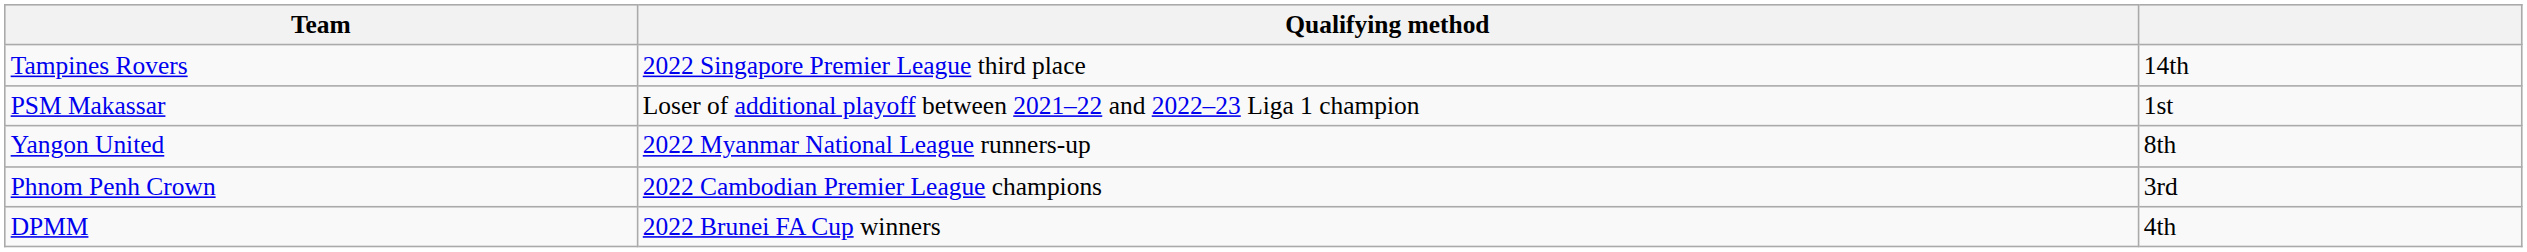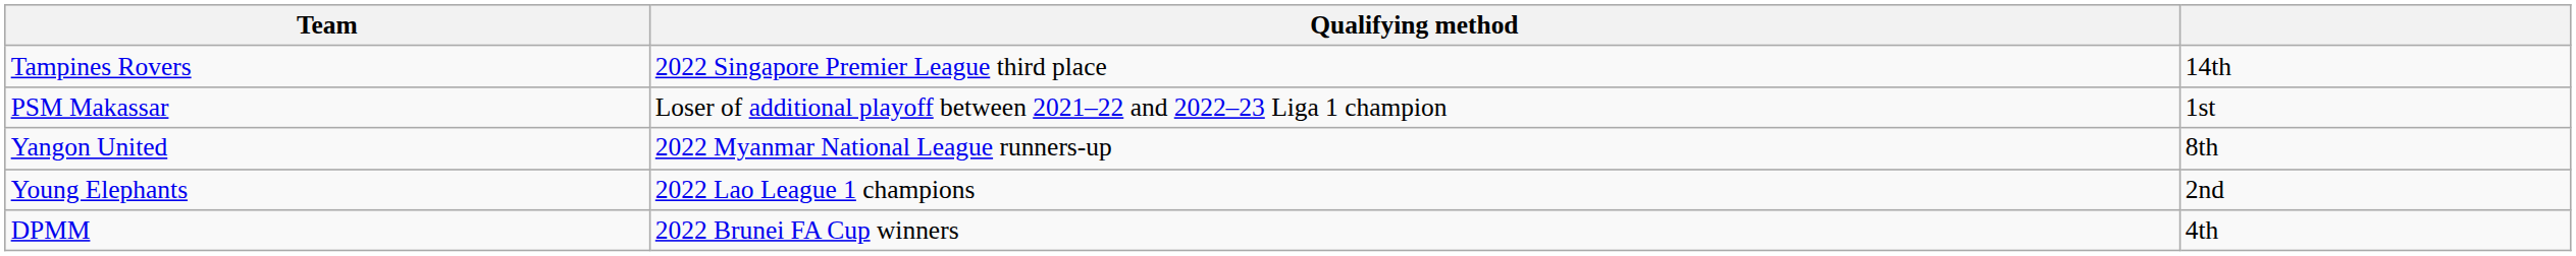- row: Phnom Penh Crown | 2022 Cambodian Premier League champions | 3rd
+ row: Young Elephants | 2022 Lao League 1 champions | 2nd
